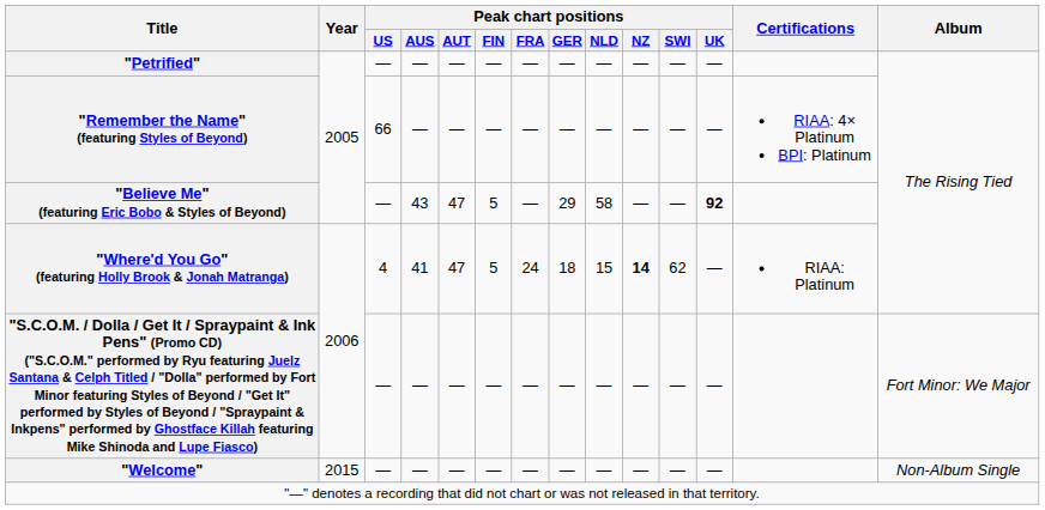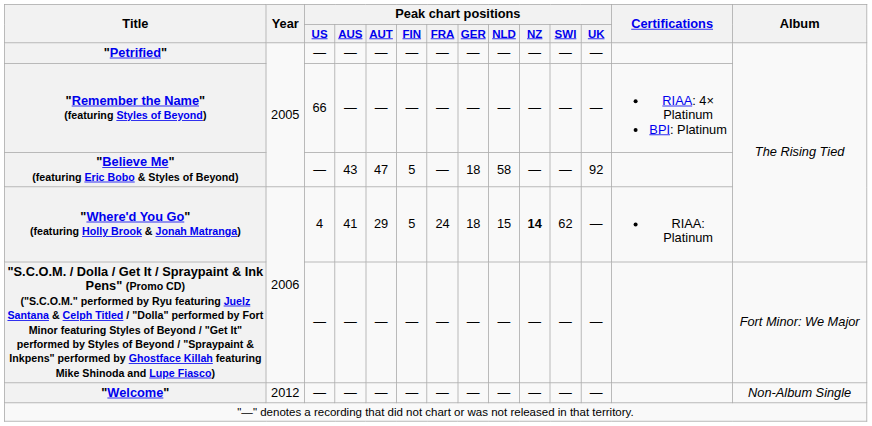"Believe Me" (featuring Eric Bobo & Styles of Beyond) | Peak chart positions / GER: 29 -> 18
"Believe Me" (featuring Eric Bobo & Styles of Beyond) | Peak chart positions / UK: bold -> normal
"Where'd You Go" (featuring Holly Brook & Jonah Matranga) | Peak chart positions / AUT: 47 -> 29
"Welcome" | Year: 2015 -> 2012
